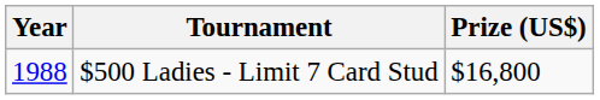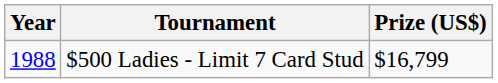$500 Ladies - Limit 7 Card Stud | Prize (US$): $16,800 -> $16,799
